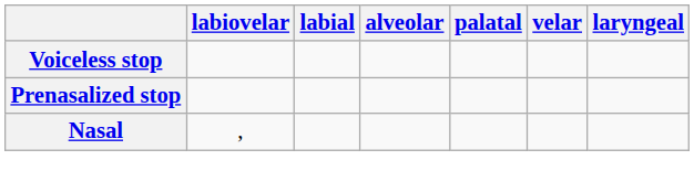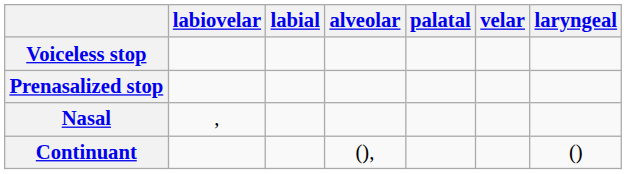+ row: Continuant | (), | ()
